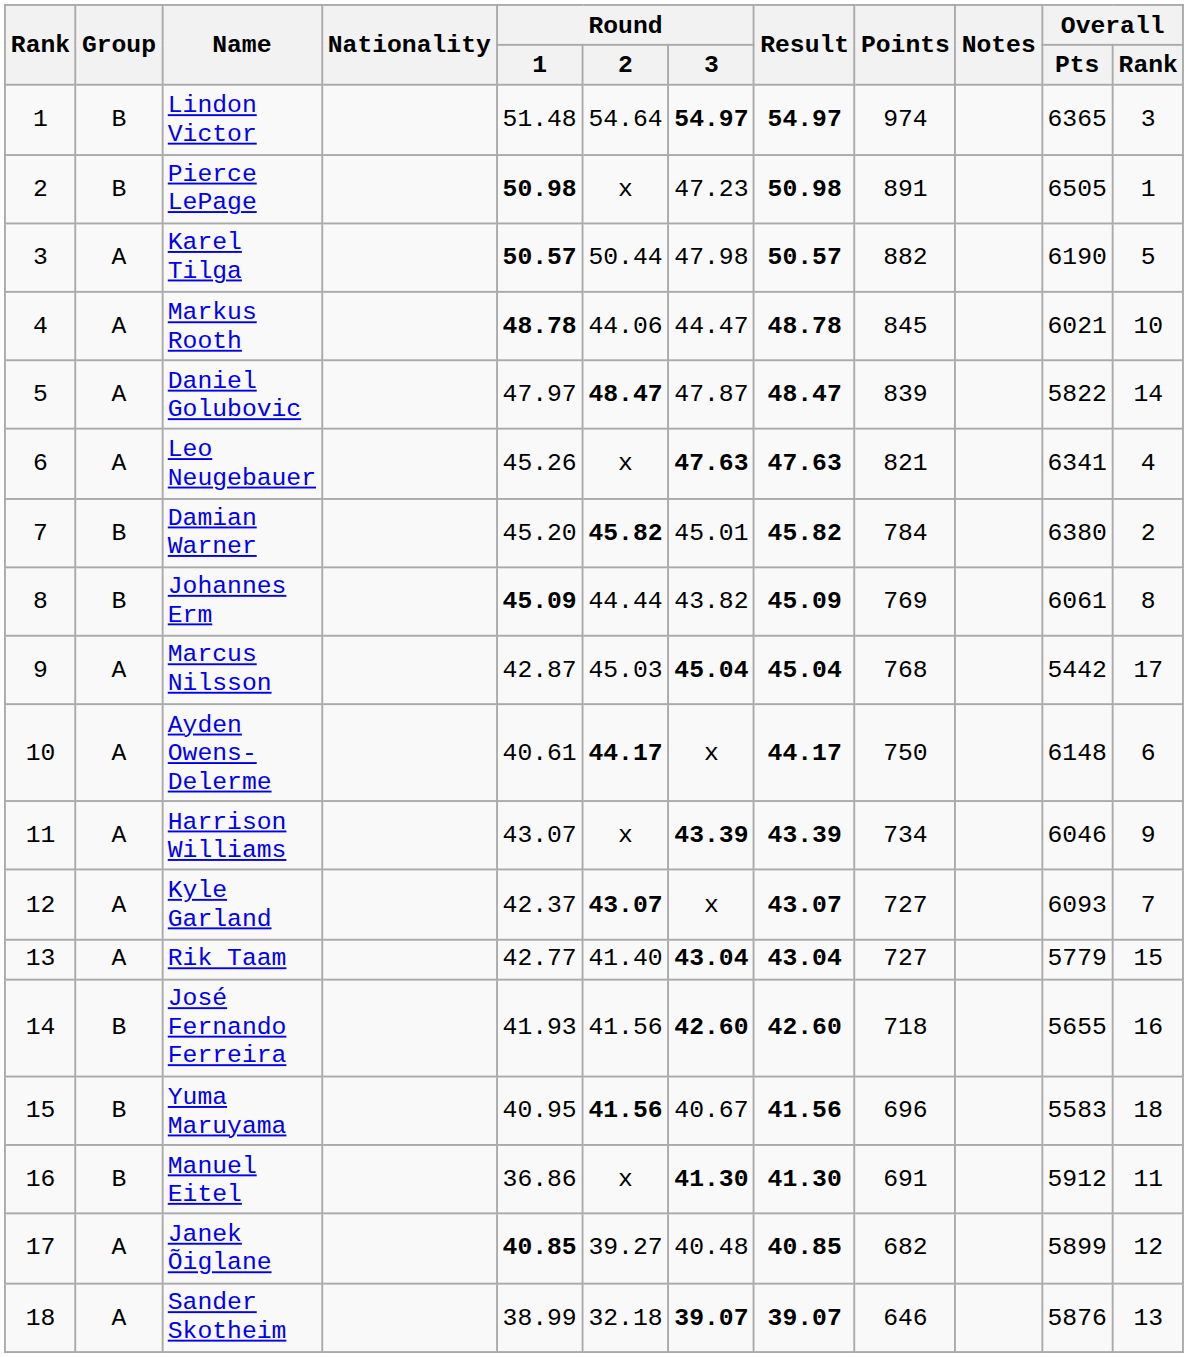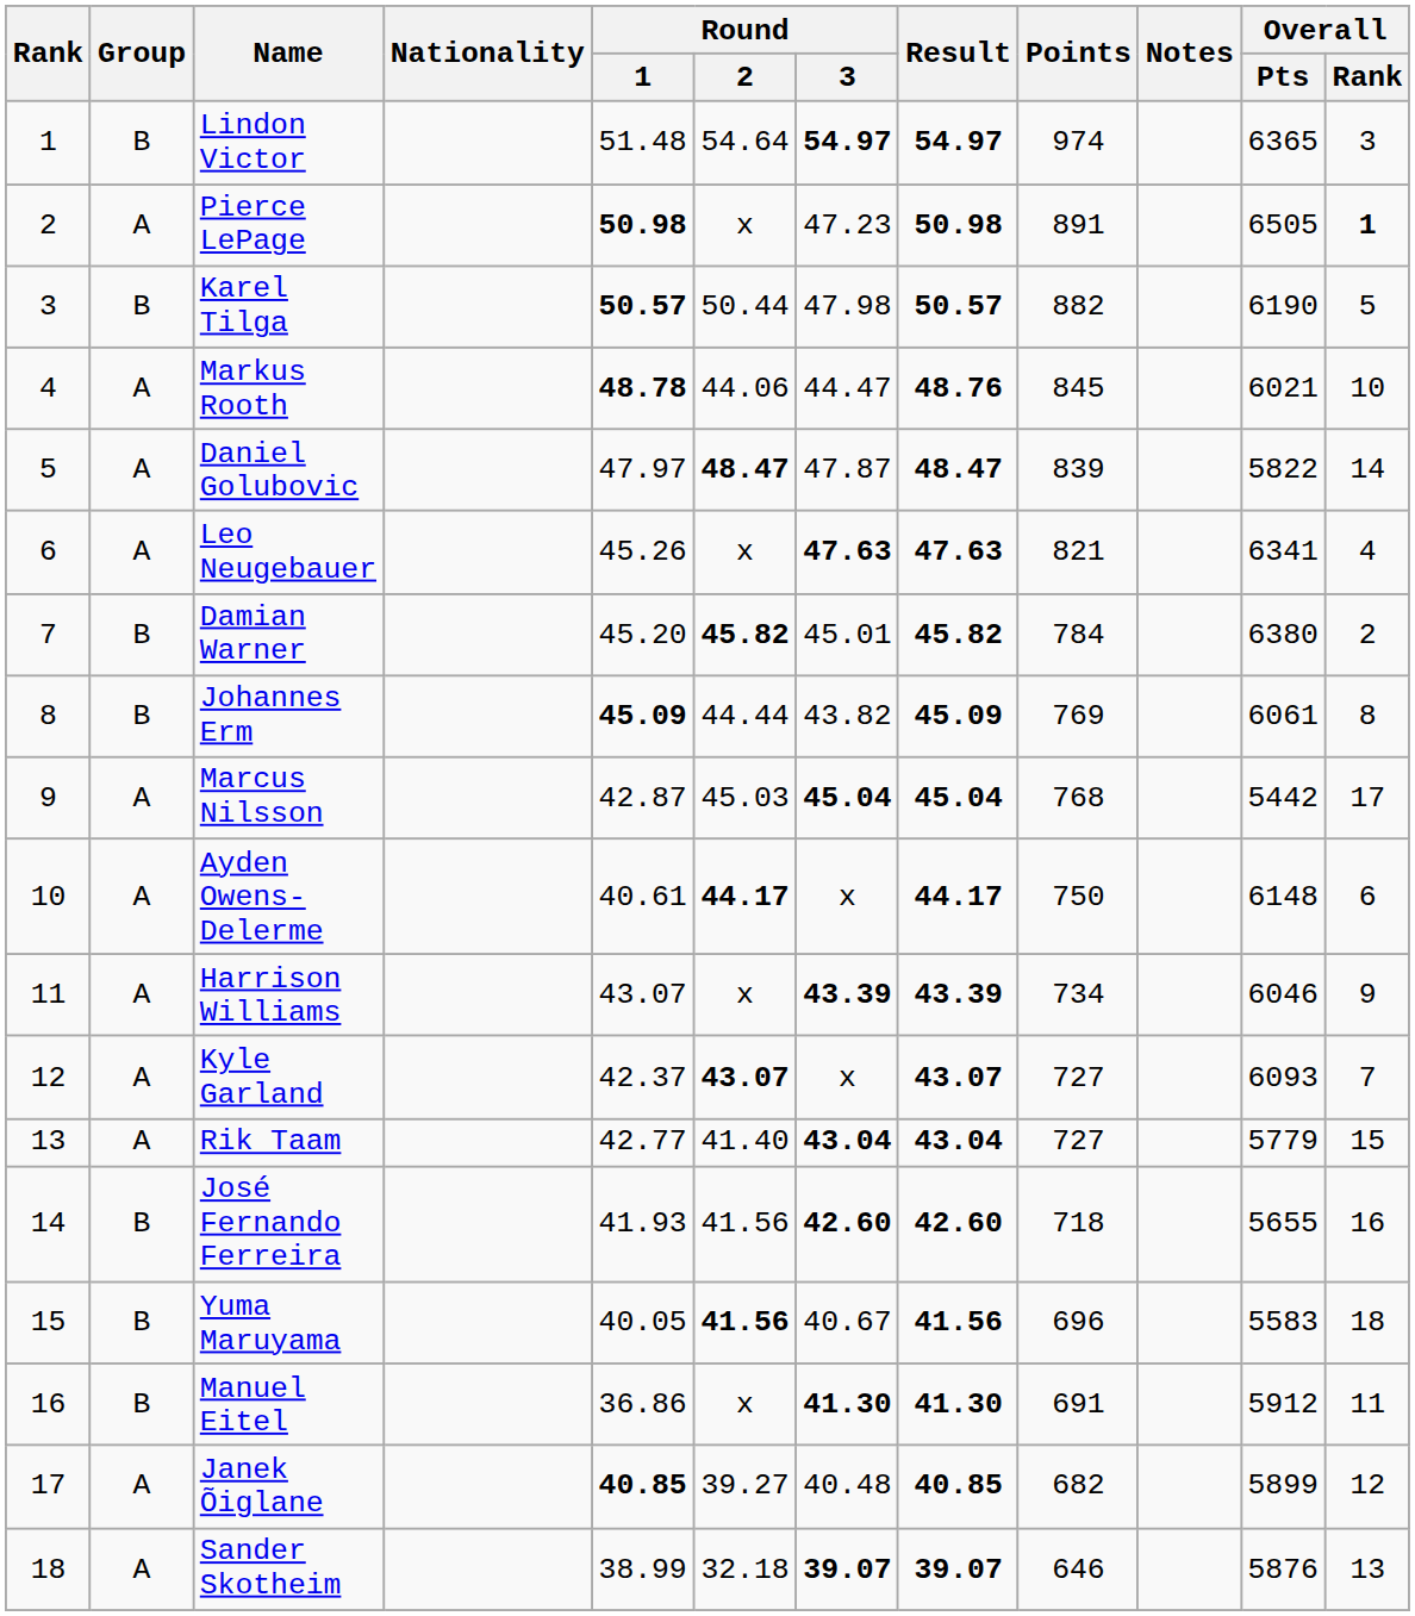Pierce LePage | Group: B -> A
Pierce LePage | Overall / Rank: normal -> bold
Karel Tilga | Group: A -> B
Markus Rooth | Result: 48.78 -> 48.76
Yuma Maruyama | Round / 1: 40.95 -> 40.05
